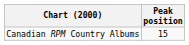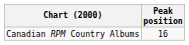Canadian RPM Country Albums | Peak position: 15 -> 16
